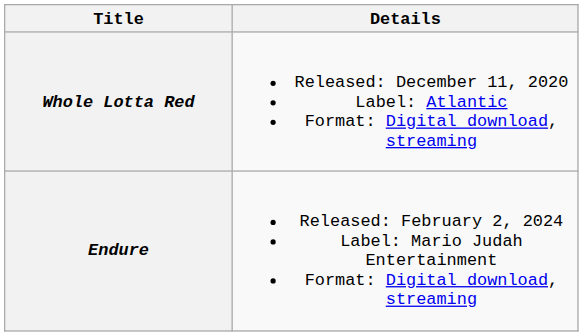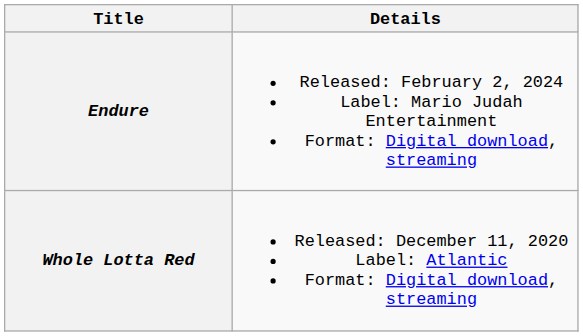rows swapped: Whole Lotta Red <-> Endure
